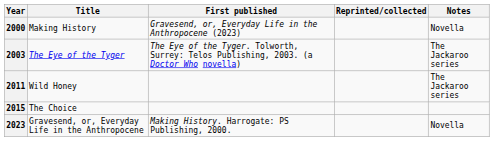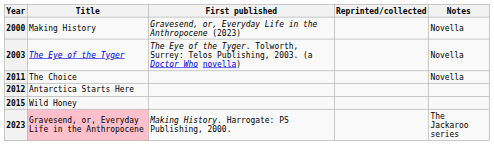2003 | Notes: The Jackaroo series -> Novella
2011 | Title: Wild Honey -> The Choice
2011 | Notes: The Jackaroo series -> Novella
+ row: 2012 | Antarctica Starts Here
2015 | Title: The Choice -> Wild Honey
2023 | Title: no background -> pink background
2023 | Notes: Novella -> The Jackaroo series
